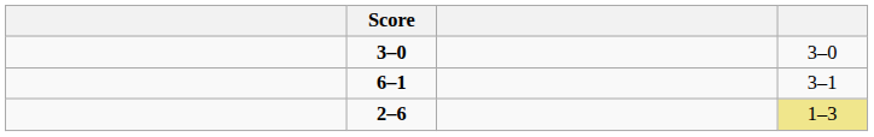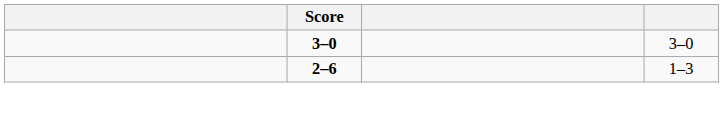- row: 6–1 | 3–1
2–6 | column 4: khaki background -> no background
